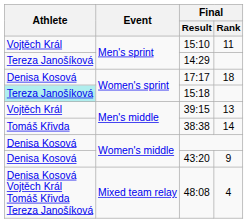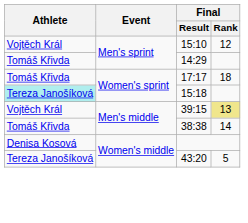15:10 | Final / Rank: 11 -> 12
14:29 | Athlete: Tereza Janošíková -> Tomáš Křivda
17:17 | Athlete: Denisa Kosová -> Tomáš Křivda
39:15 | Final / Rank: no background -> khaki background
43:20 | Athlete: Denisa Kosová -> Tereza Janošíková
43:20 | Final / Rank: 9 -> 5
- row: Denisa Kosová Vojtěch Král Tomáš Křivda Tereza Janošíková | Mixed team relay | 48:08 | 4
